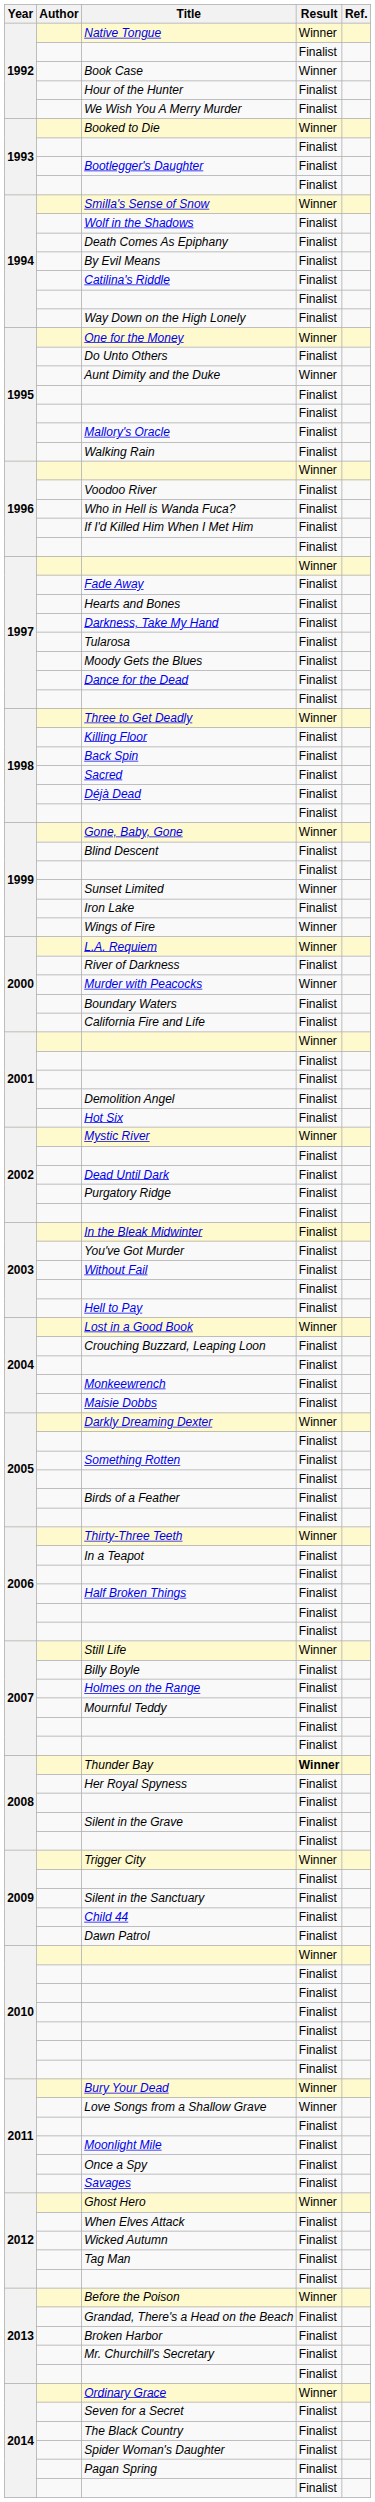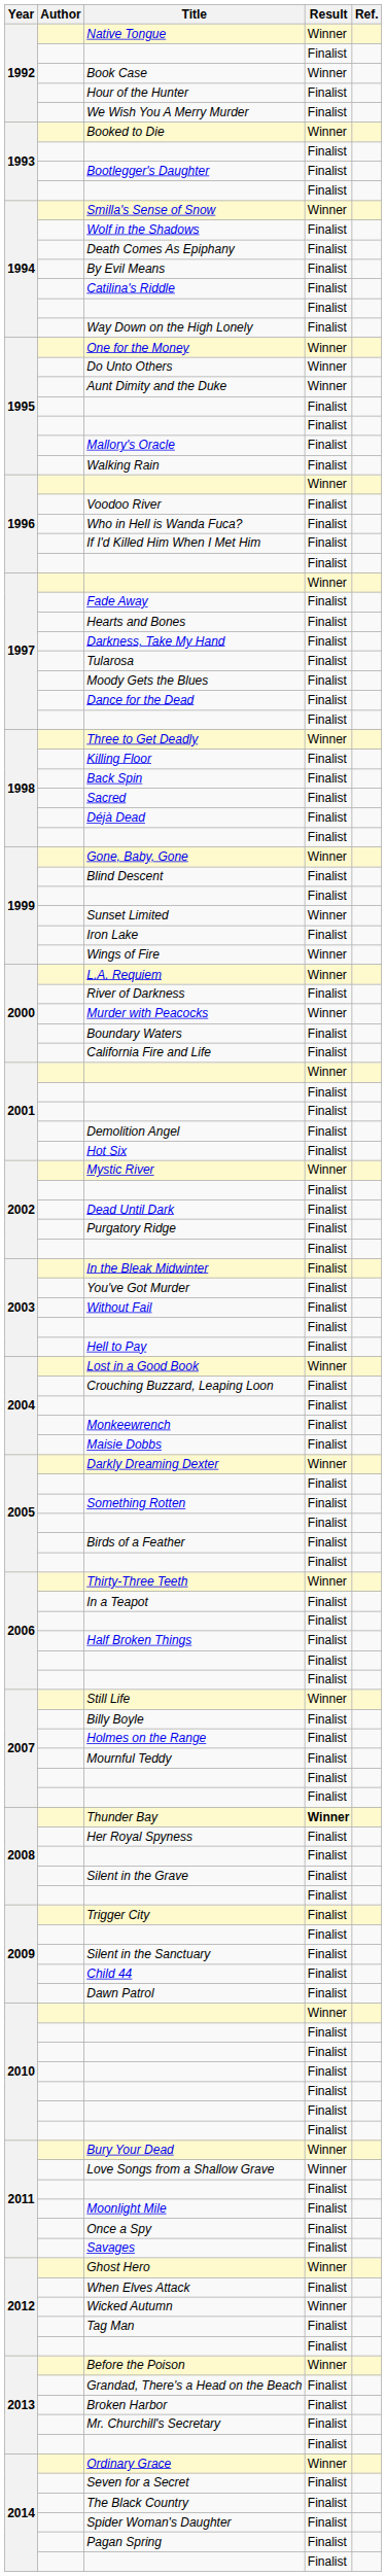Do Unto Others | Result: Finalist -> Winner
Trigger City | Result: Winner -> Finalist
Wicked Autumn | Result: Finalist -> Winner
